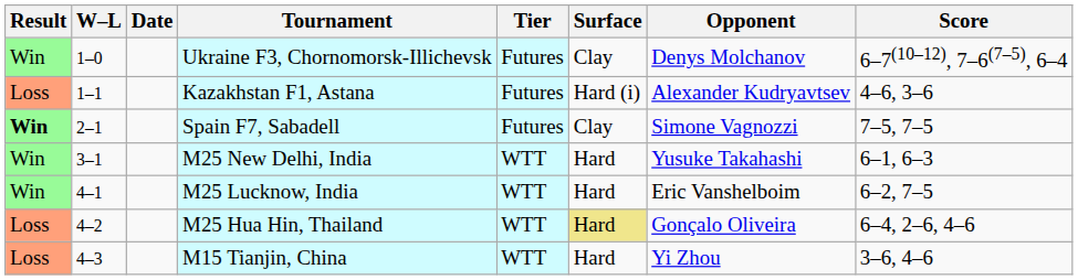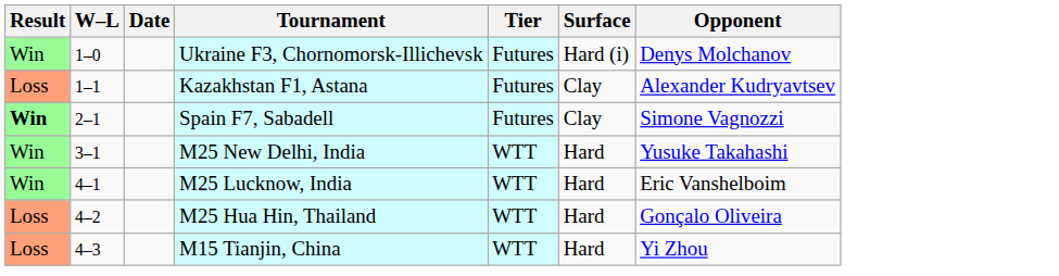- column: Score | 6–7(10–12), 7–6(7–5), 6–4 | 4–6, 3–6 | 7–5, 7–5 | 6–1, 6–3 | 6–2, 7–5 | 6–4, 2–6, 4–6 | 3–6, 4–6
Ukraine F3, Chornomorsk-Illichevsk | Surface: Clay -> Hard (i)
Kazakhstan F1, Astana | Surface: Hard (i) -> Clay
M25 Hua Hin, Thailand | Surface: khaki background -> no background
